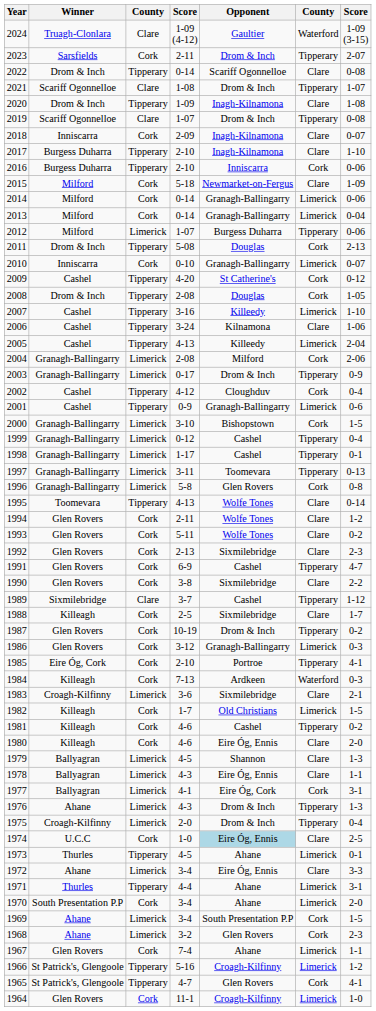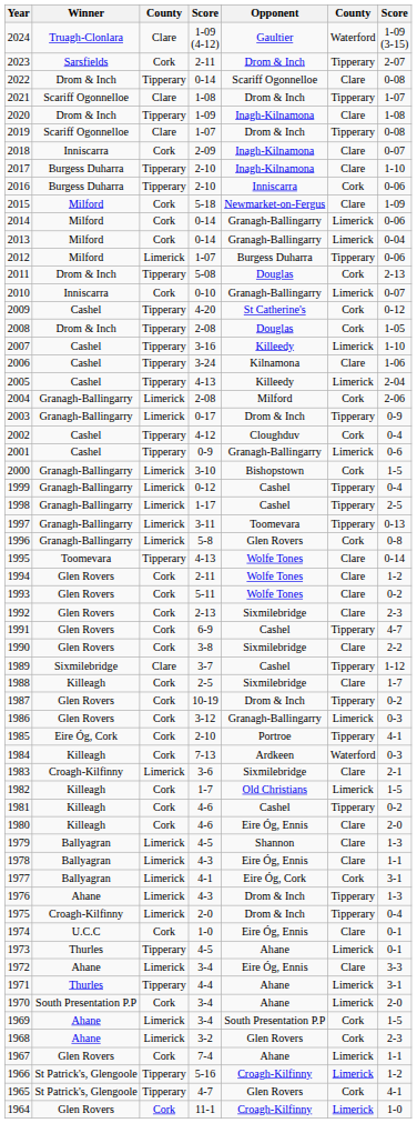1998 | column 7: 0-1 -> 2-5
1974 | Opponent: lightblue background -> no background
1974 | column 7: 2-5 -> 0-1
